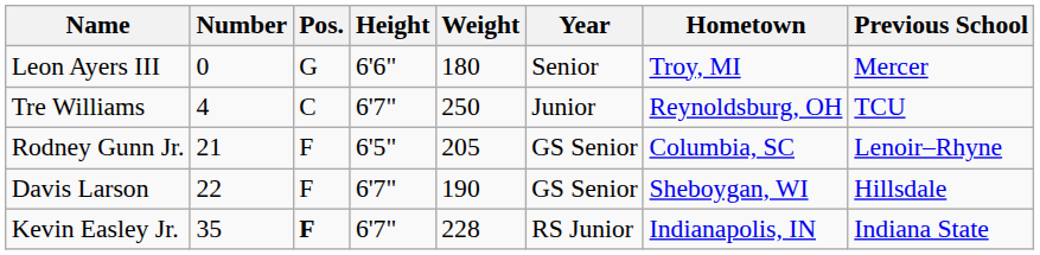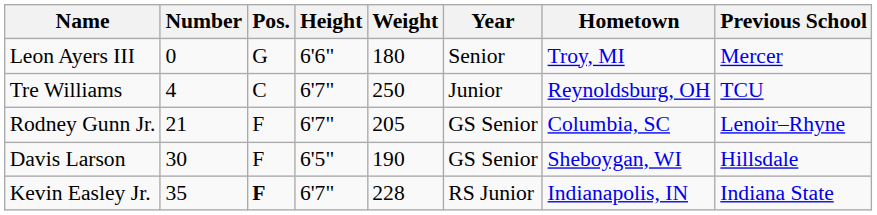Rodney Gunn Jr. | Height: 6'5" -> 6'7"
Davis Larson | Number: 22 -> 30
Davis Larson | Height: 6'7" -> 6'5"
